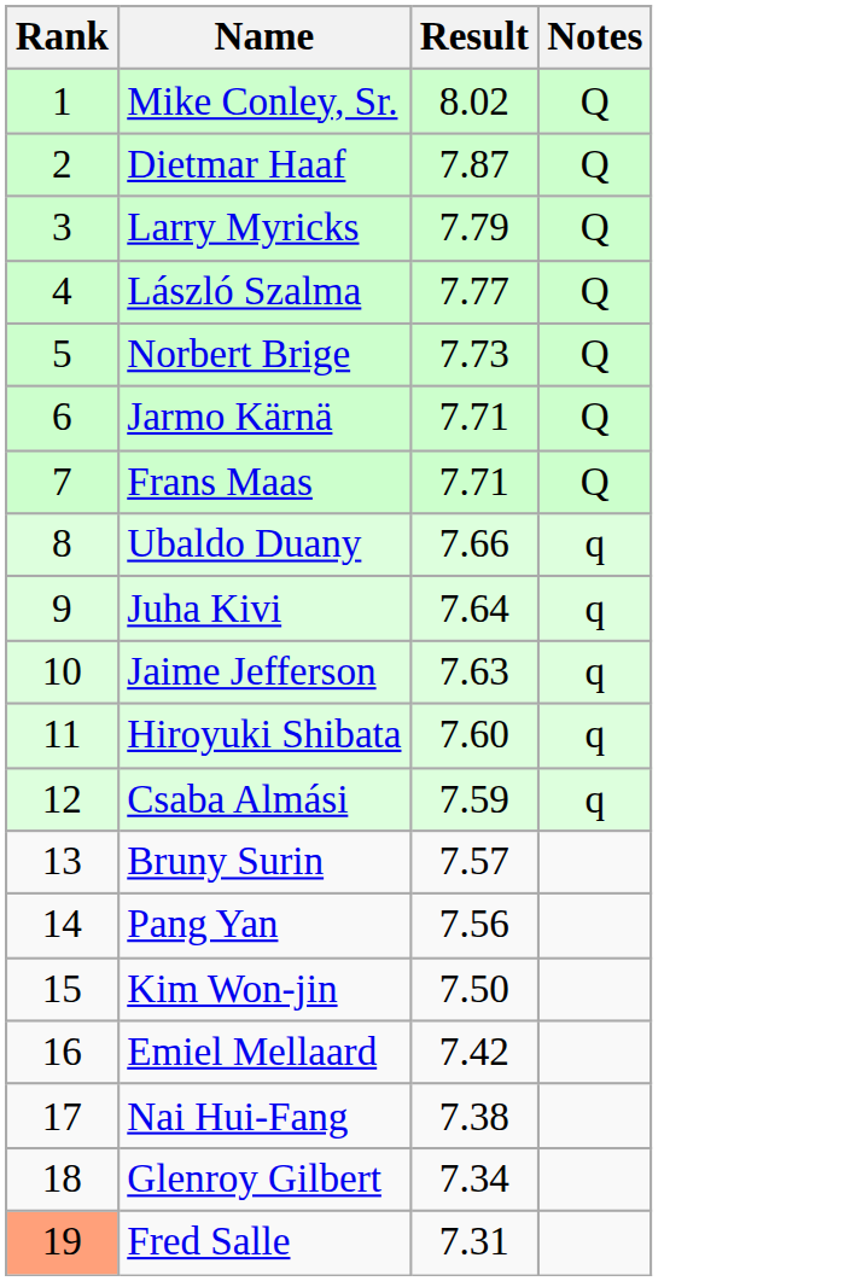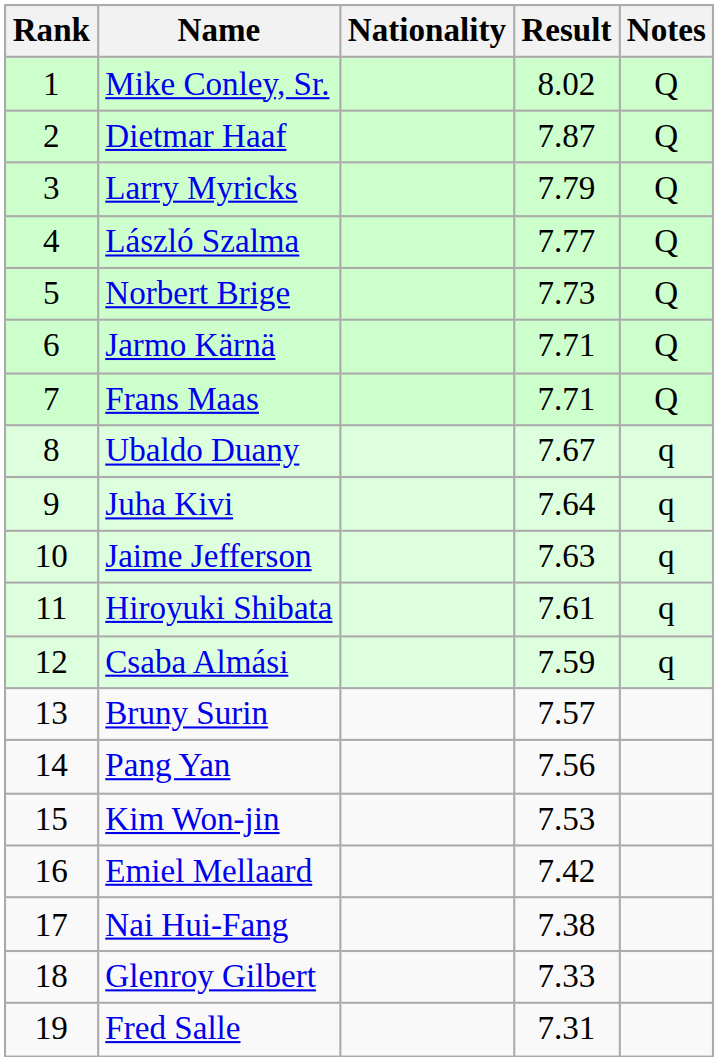+ column: Nationality
Ubaldo Duany | Result: 7.66 -> 7.67
Hiroyuki Shibata | Result: 7.60 -> 7.61
Kim Won-jin | Result: 7.50 -> 7.53
Glenroy Gilbert | Result: 7.34 -> 7.33
Fred Salle | Rank: lightsalmon background -> no background
